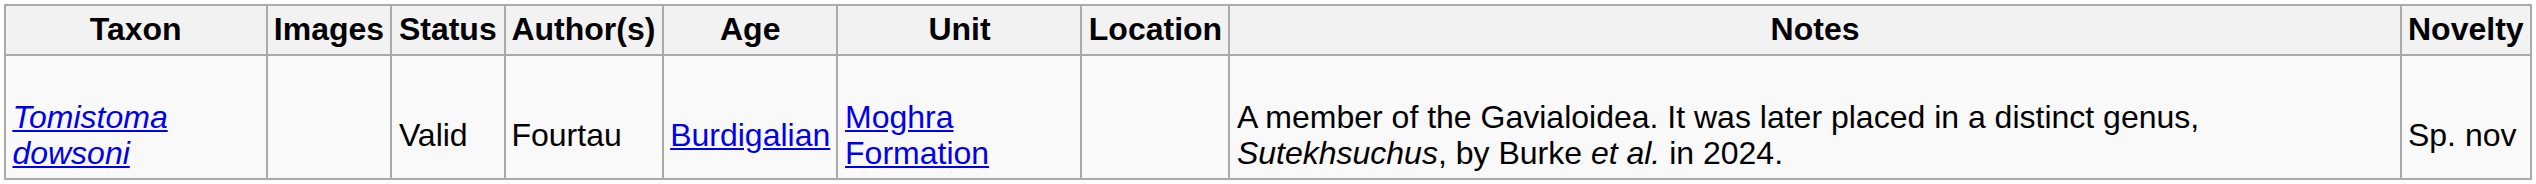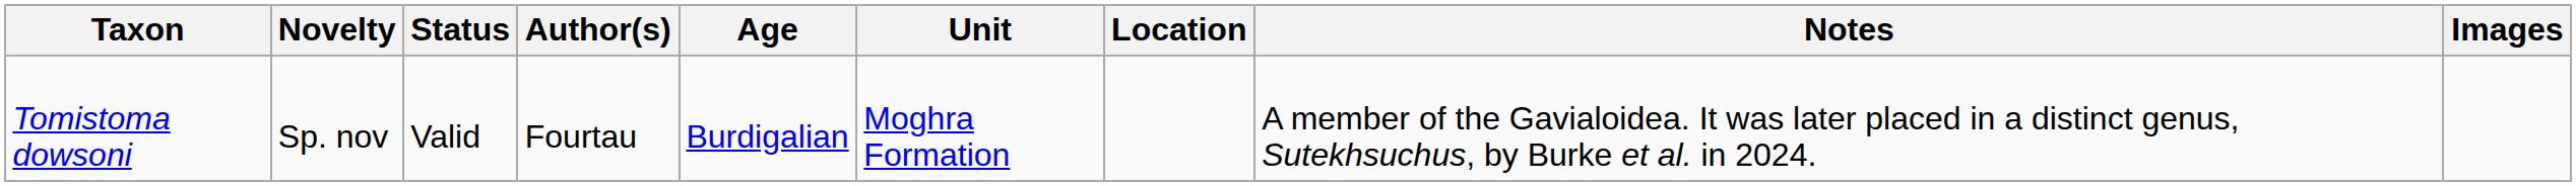columns swapped: Novelty <-> Images
